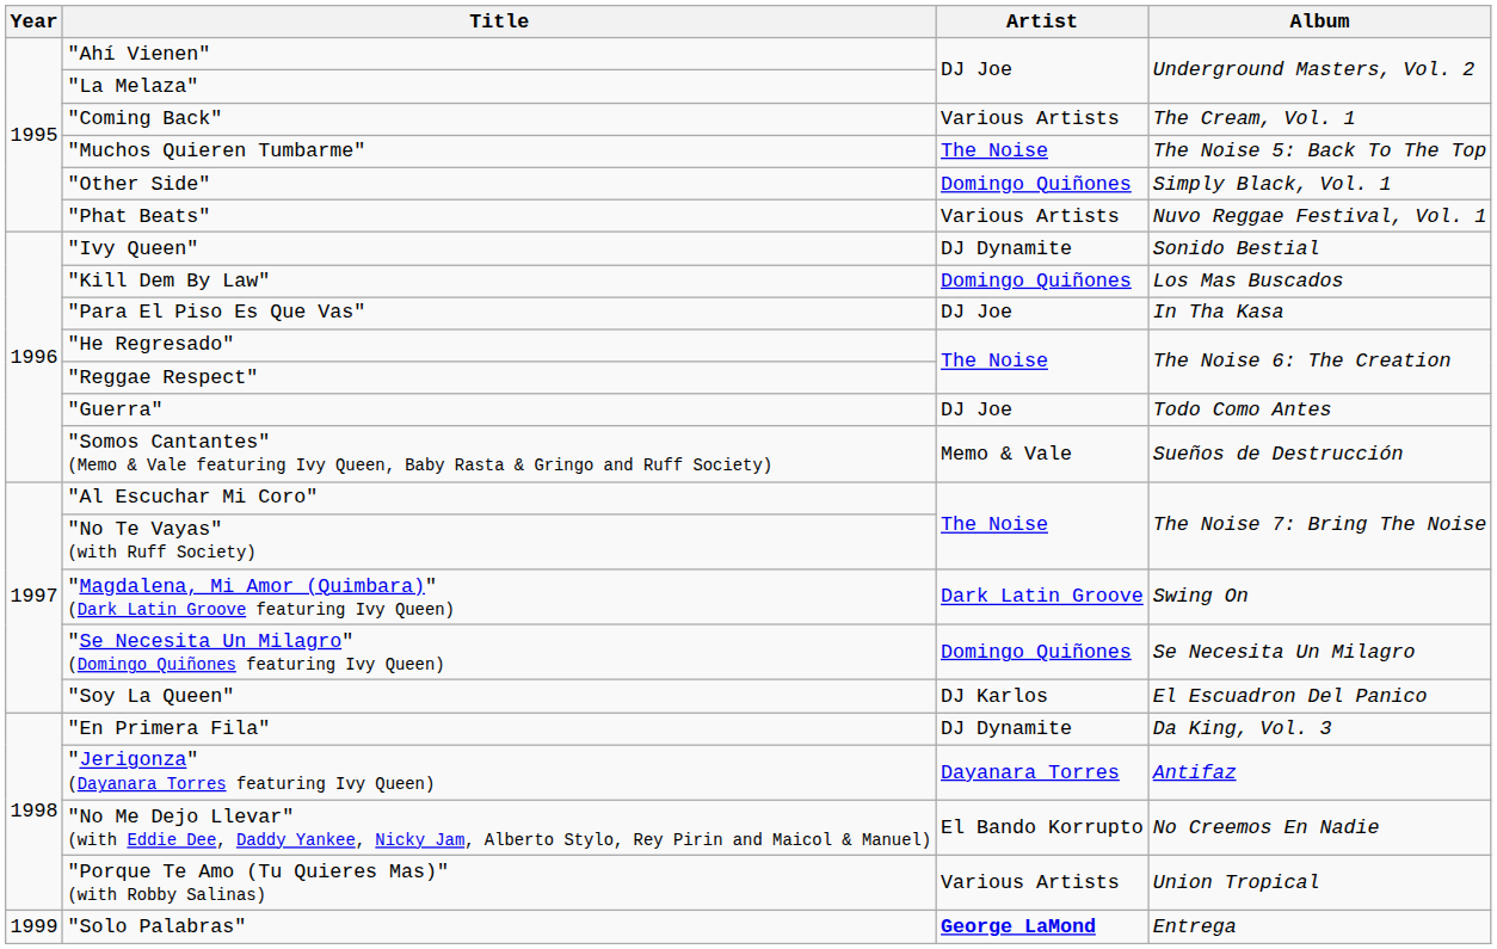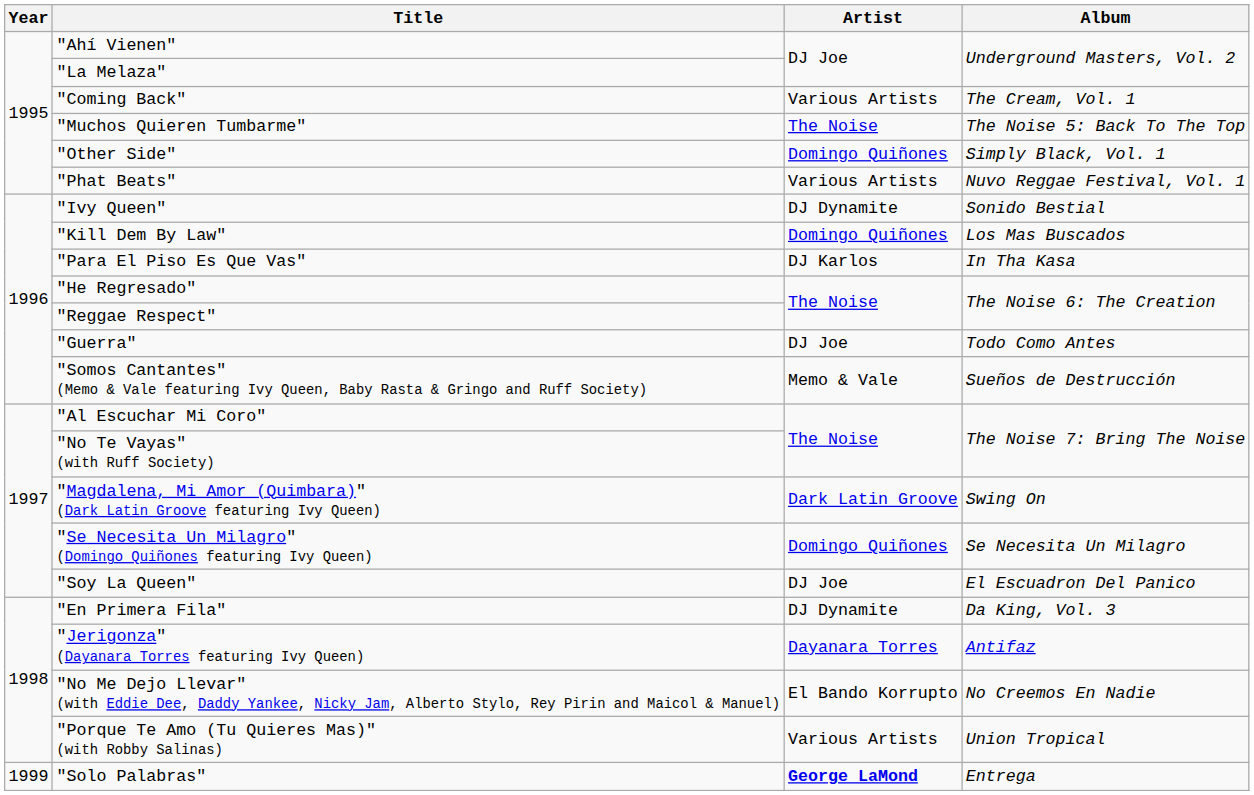"Para El Piso Es Que Vas" | Artist: DJ Joe -> DJ Karlos
"Soy La Queen" | Artist: DJ Karlos -> DJ Joe
